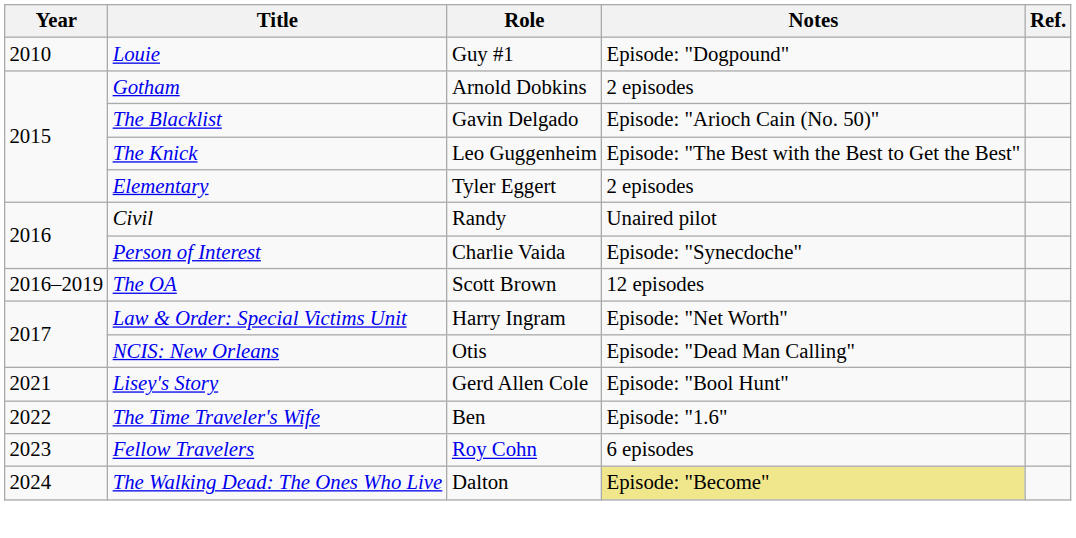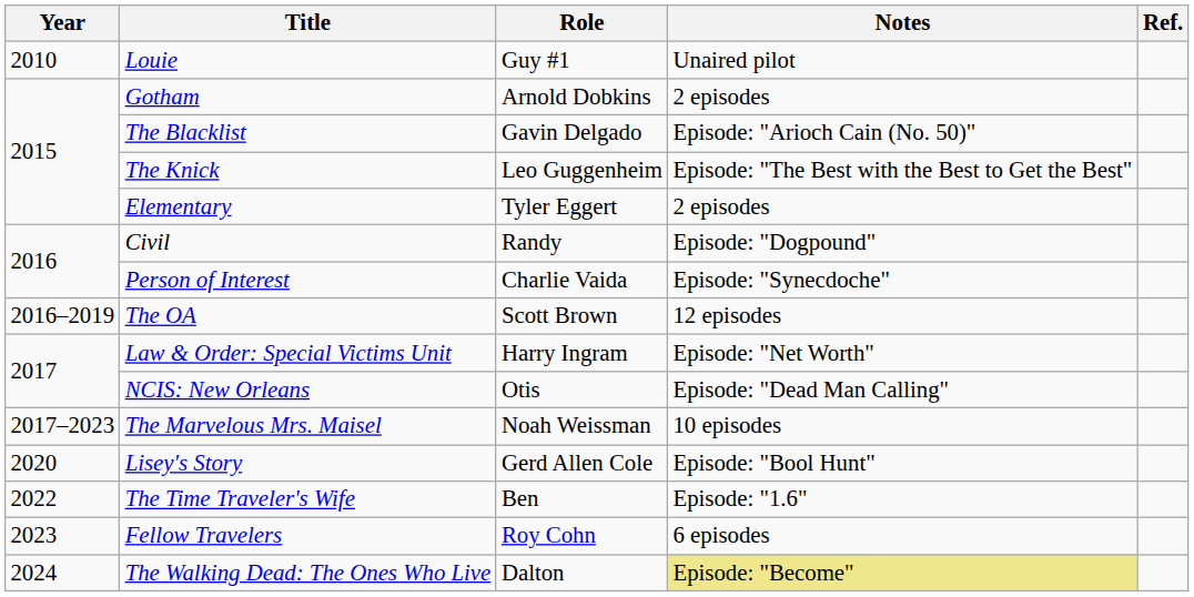Louie | Notes: Episode: "Dogpound" -> Unaired pilot
Civil | Notes: Unaired pilot -> Episode: "Dogpound"
+ row: 2017–2023 | The Marvelous Mrs. Maisel | Noah Weissman | 10 episodes
Lisey's Story | Year: 2021 -> 2020
